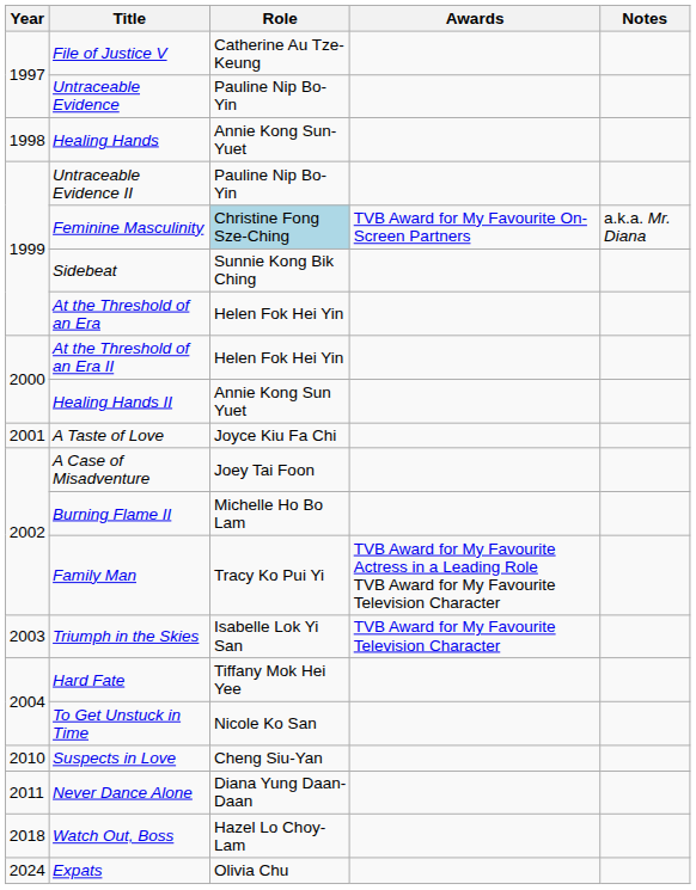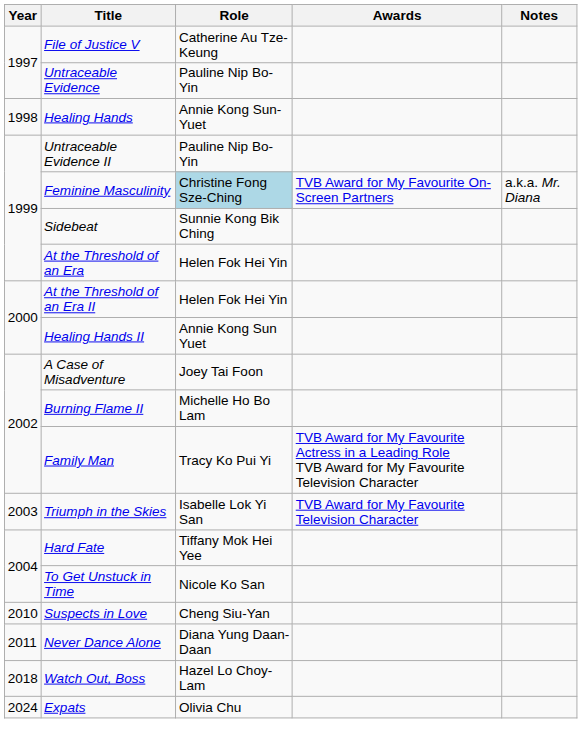- row: 2001 | A Taste of Love | Joyce Kiu Fa Chi
